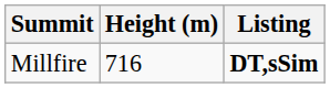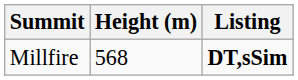Millfire | Height (m): 716 -> 568
